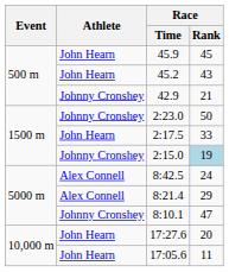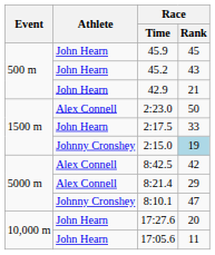42.9 | Athlete: Johnny Cronshey -> John Hearn
2:23.0 | Athlete: Johnny Cronshey -> Alex Connell
8:42.5 | Race / Rank: 24 -> 42
